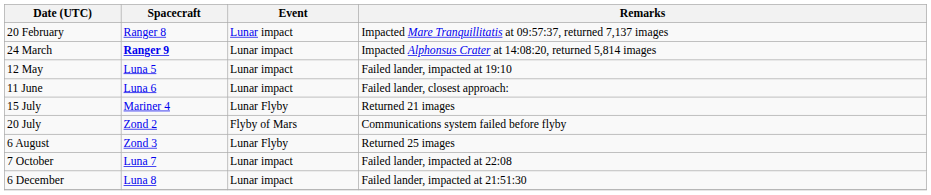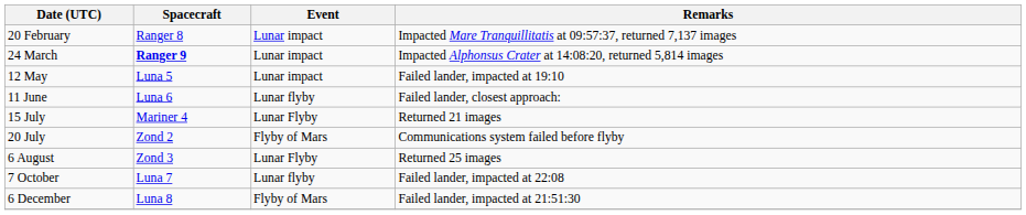11 June | Event: Lunar impact -> Lunar flyby
7 October | Event: Lunar impact -> Lunar flyby
6 December | Event: Lunar impact -> Flyby of Mars
